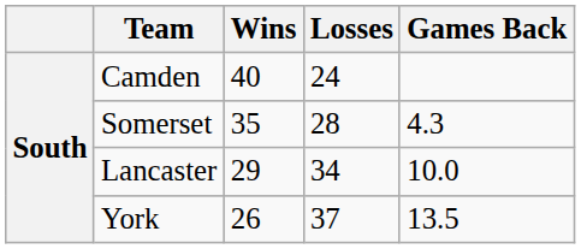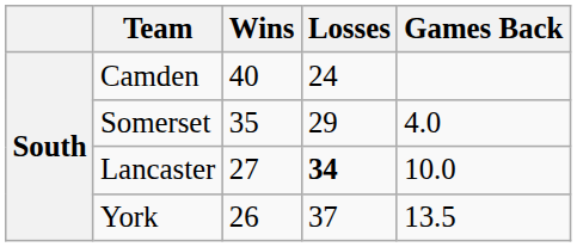Somerset | Losses: 28 -> 29
Somerset | Games Back: 4.3 -> 4.0
Lancaster | Wins: 29 -> 27
Lancaster | Losses: normal -> bold
